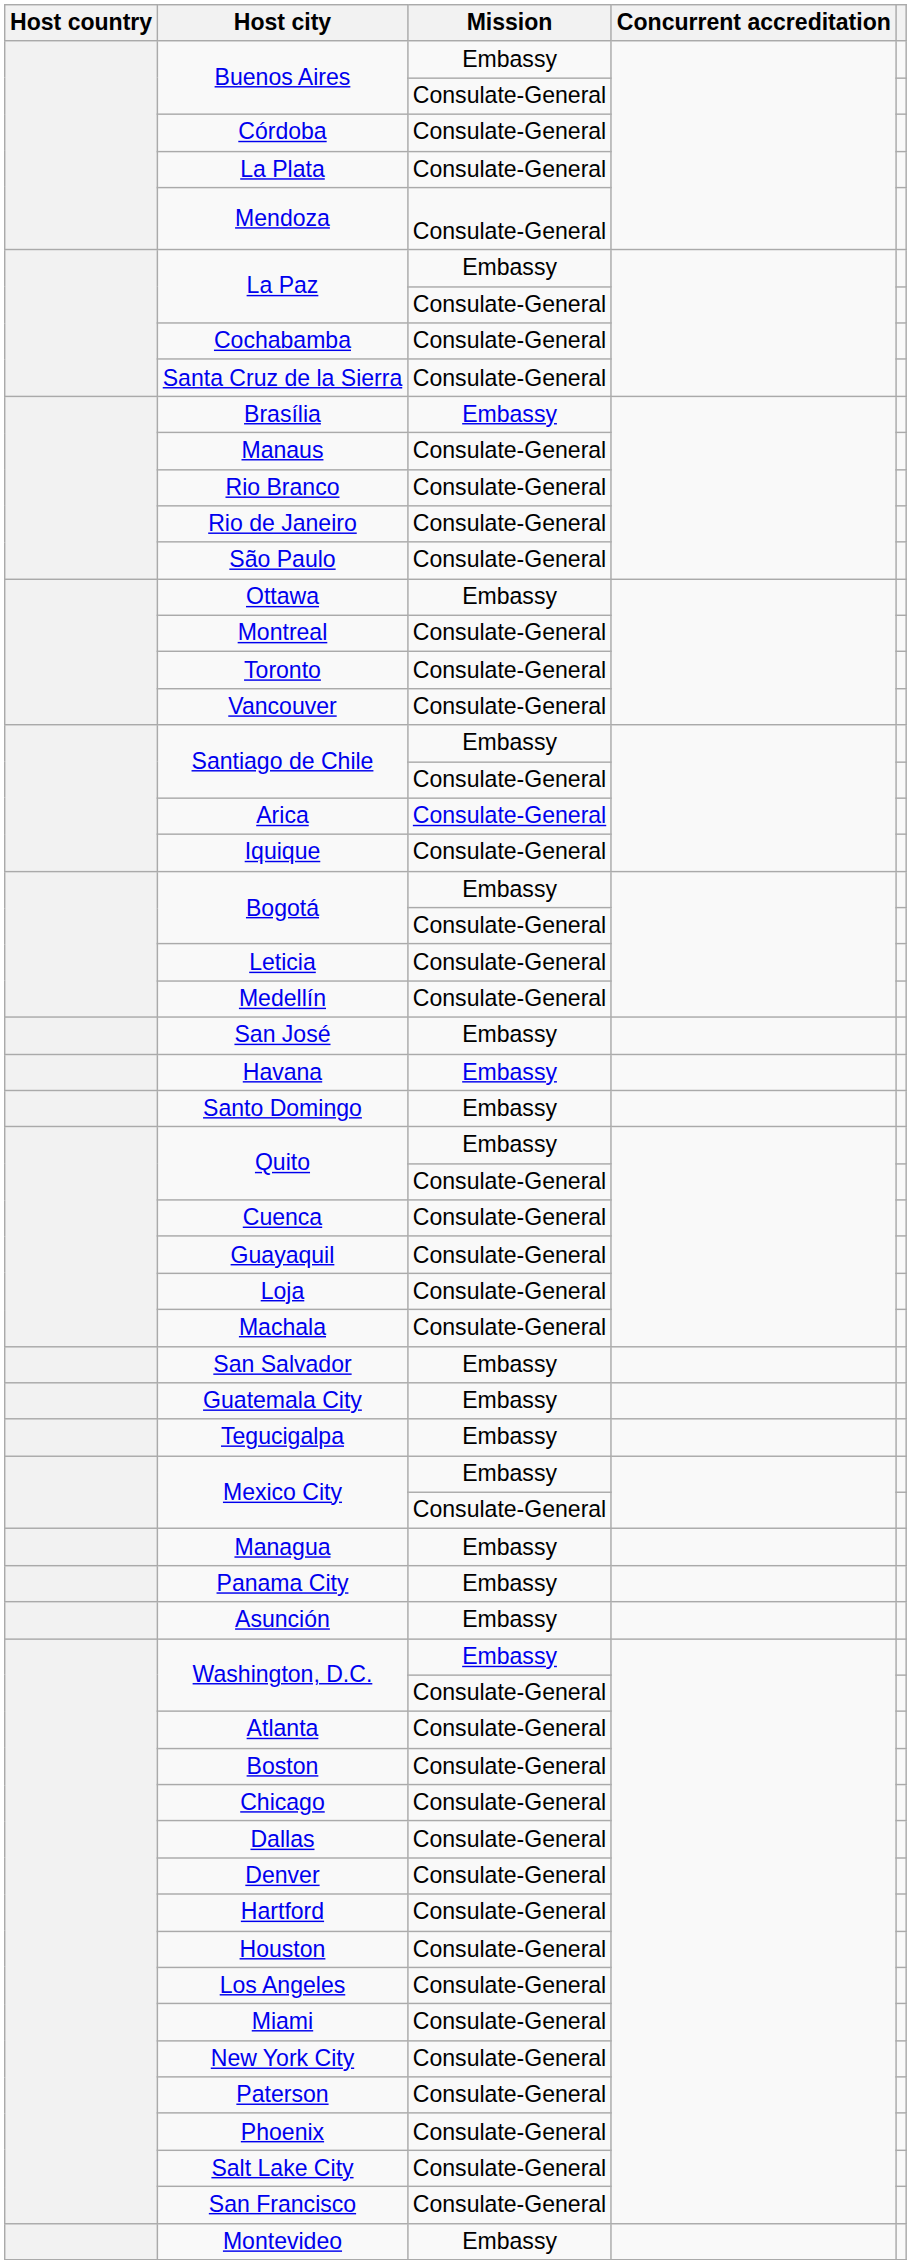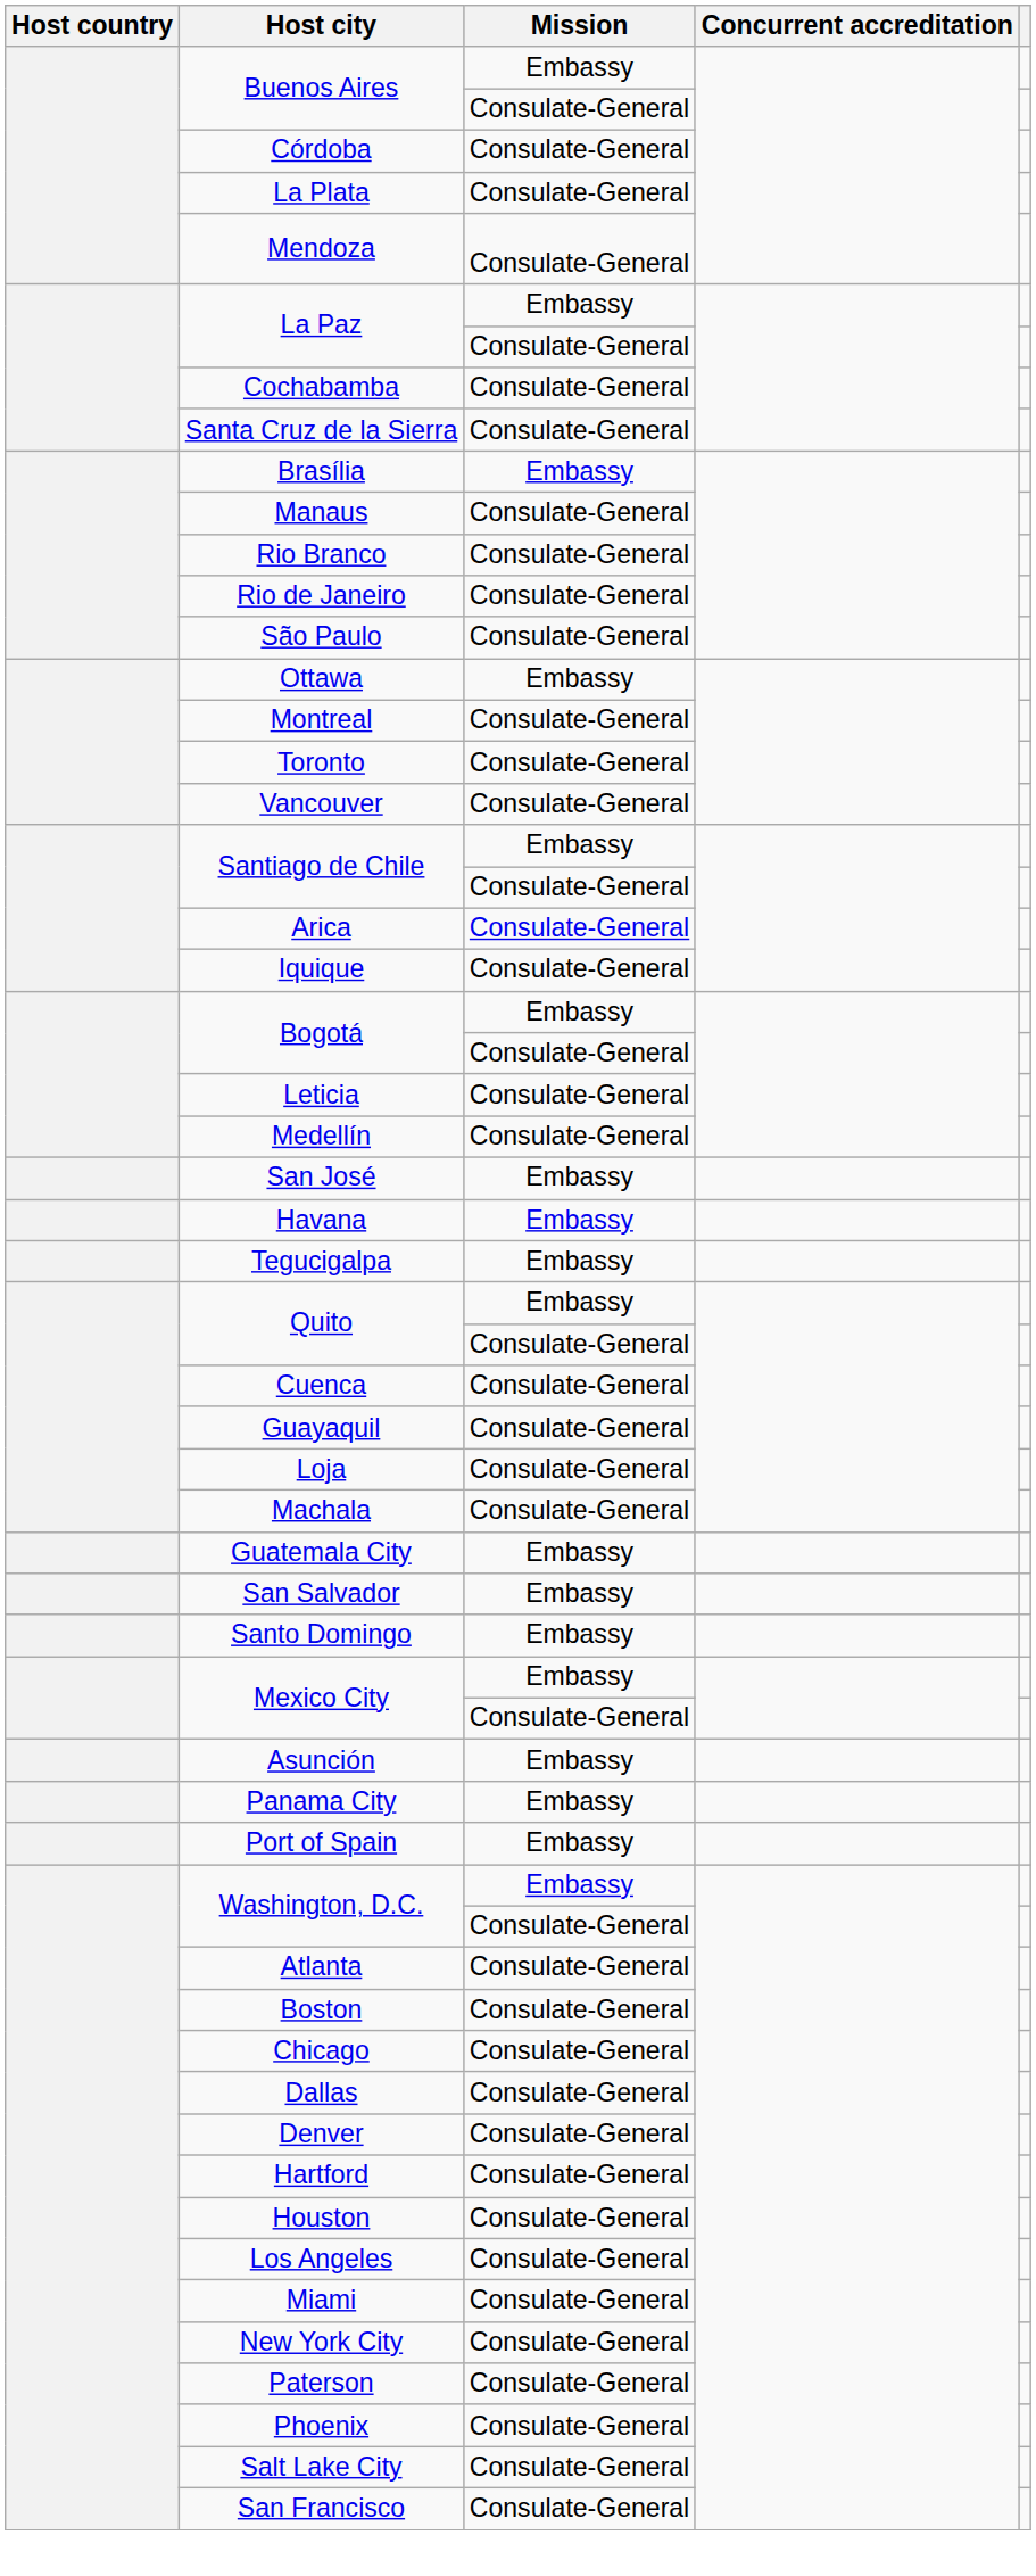rows swapped: Santo Domingo <-> Tegucigalpa
rows swapped: San Salvador <-> Guatemala City
- row: Managua | Embassy
rows swapped: Panama City <-> Asunción
+ row: Port of Spain | Embassy
- row: Montevideo | Embassy
